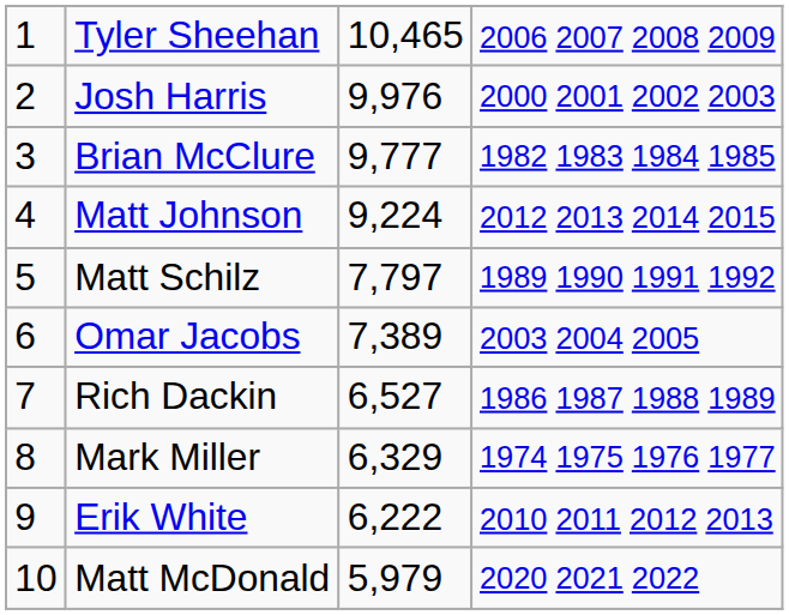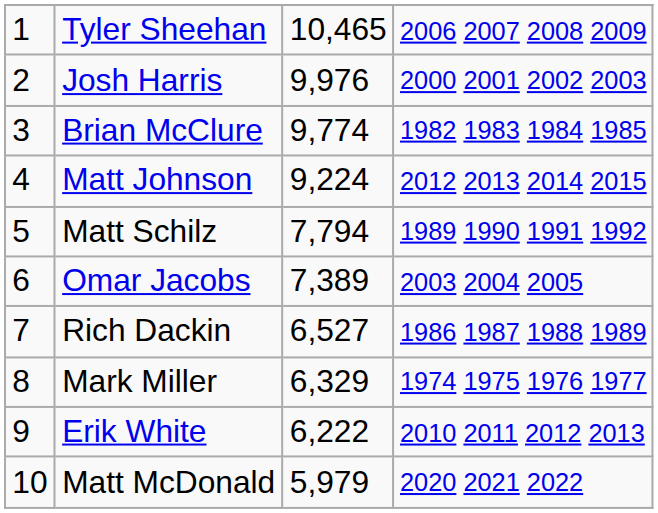Brian McClure | column 3: 9,777 -> 9,774
Matt Schilz | column 3: 7,797 -> 7,794
